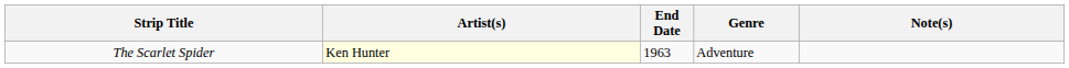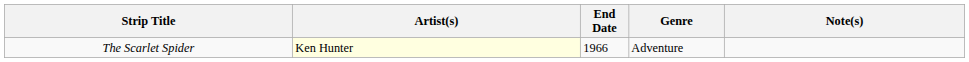The Scarlet Spider | End Date: 1963 -> 1966
